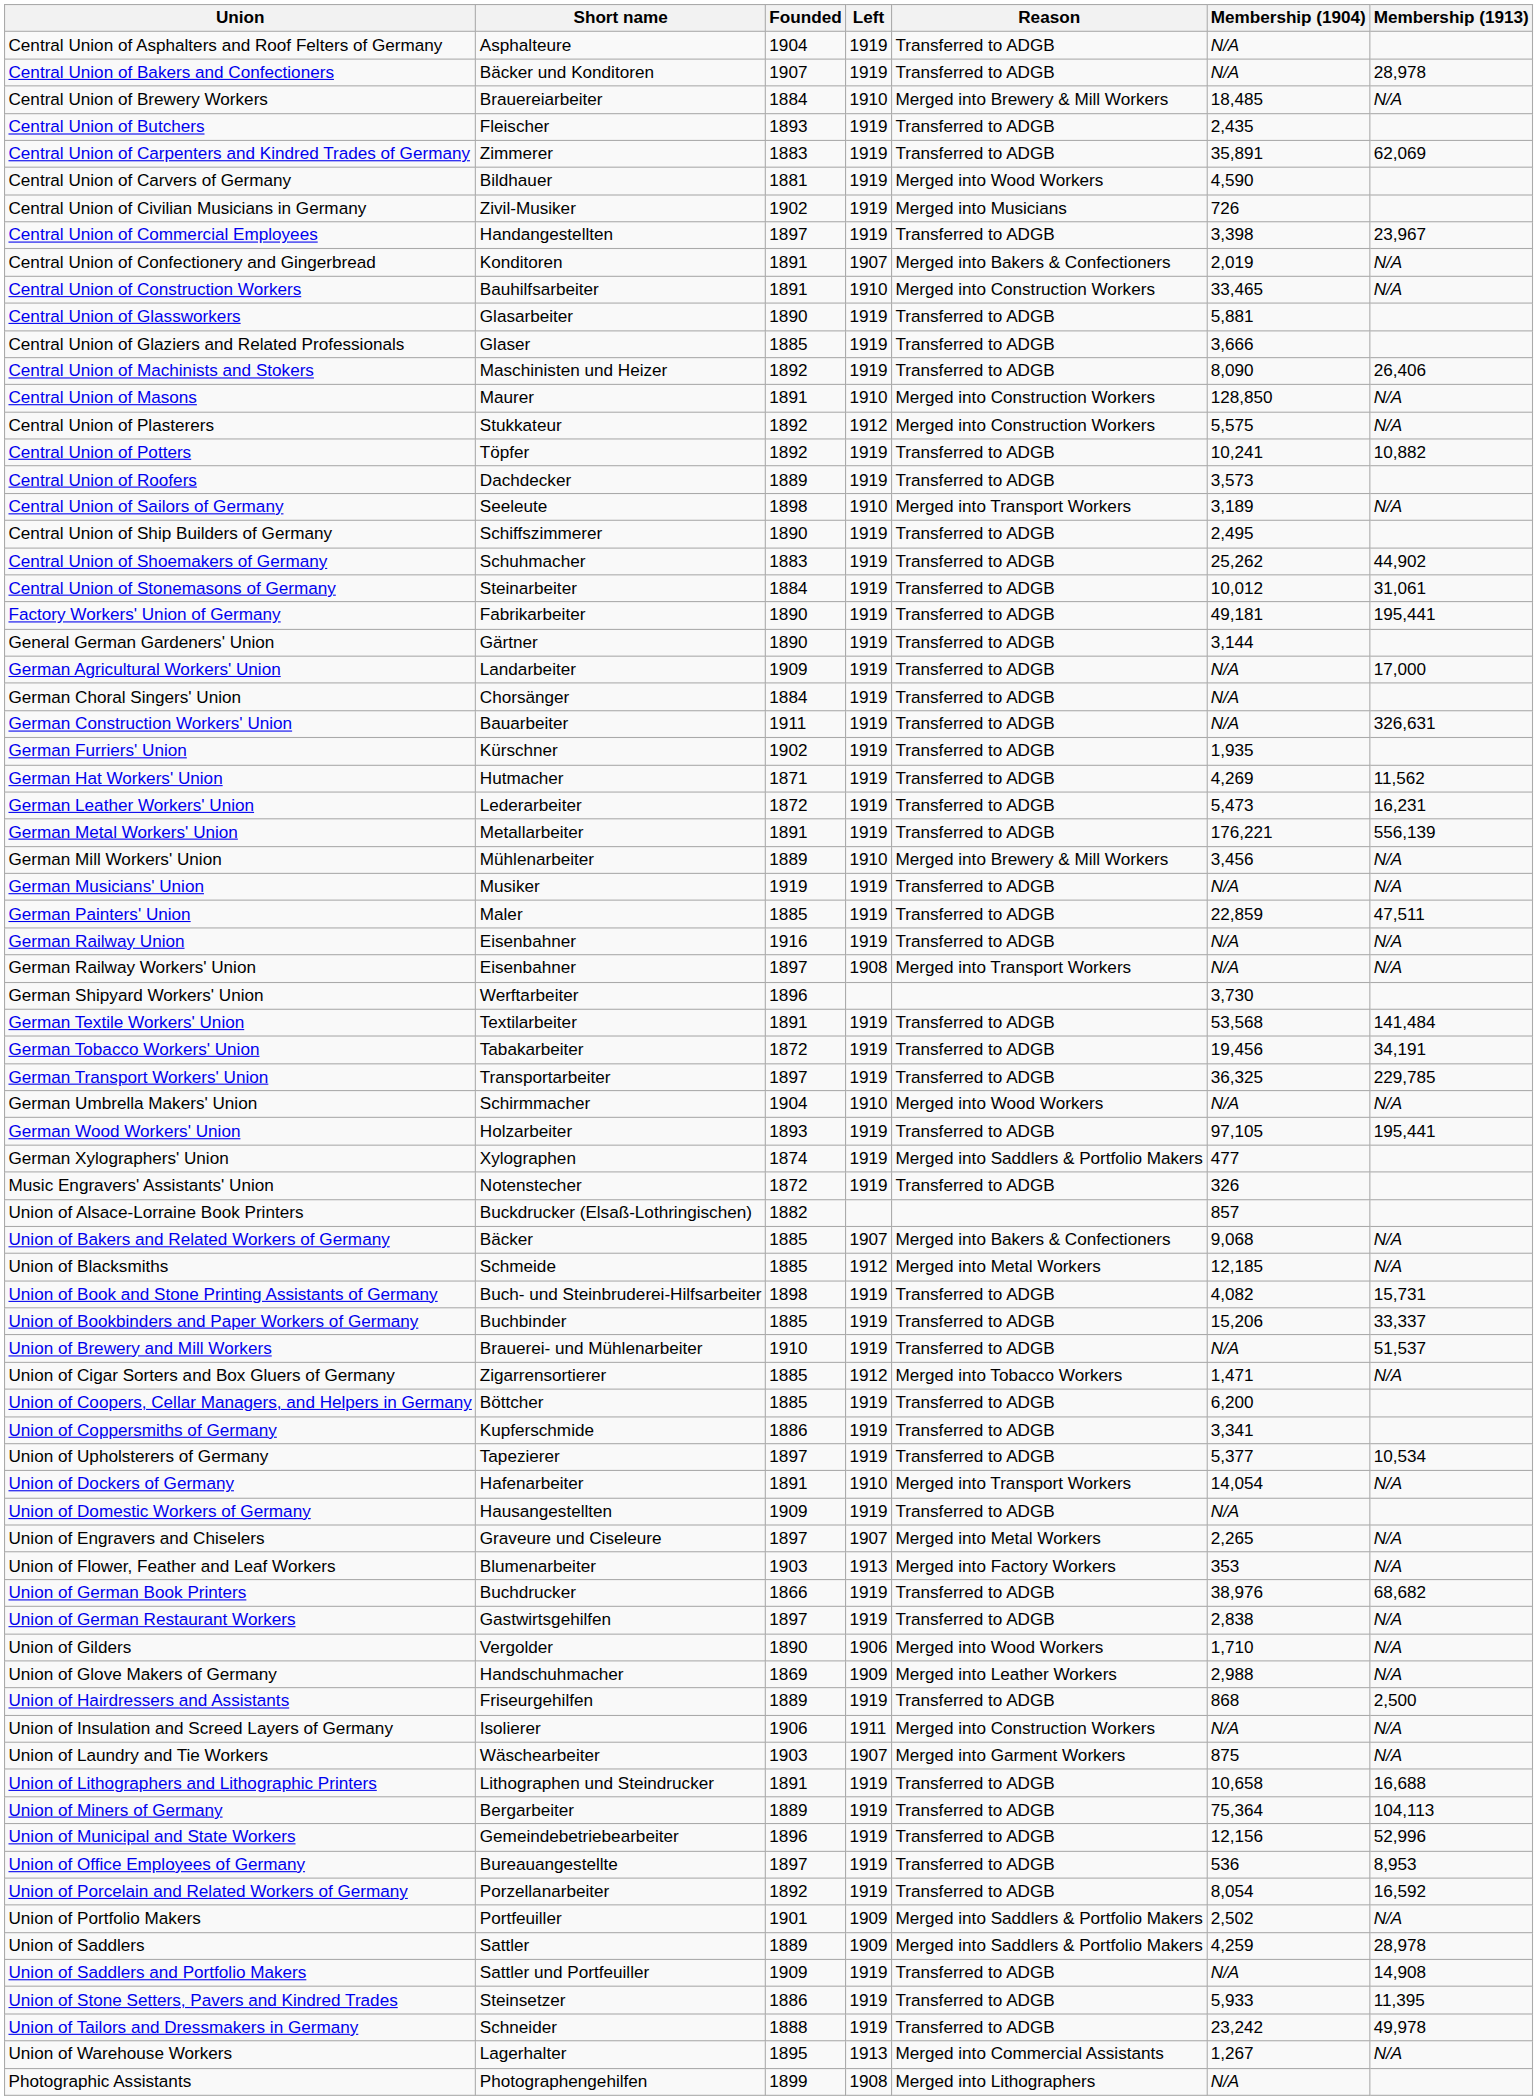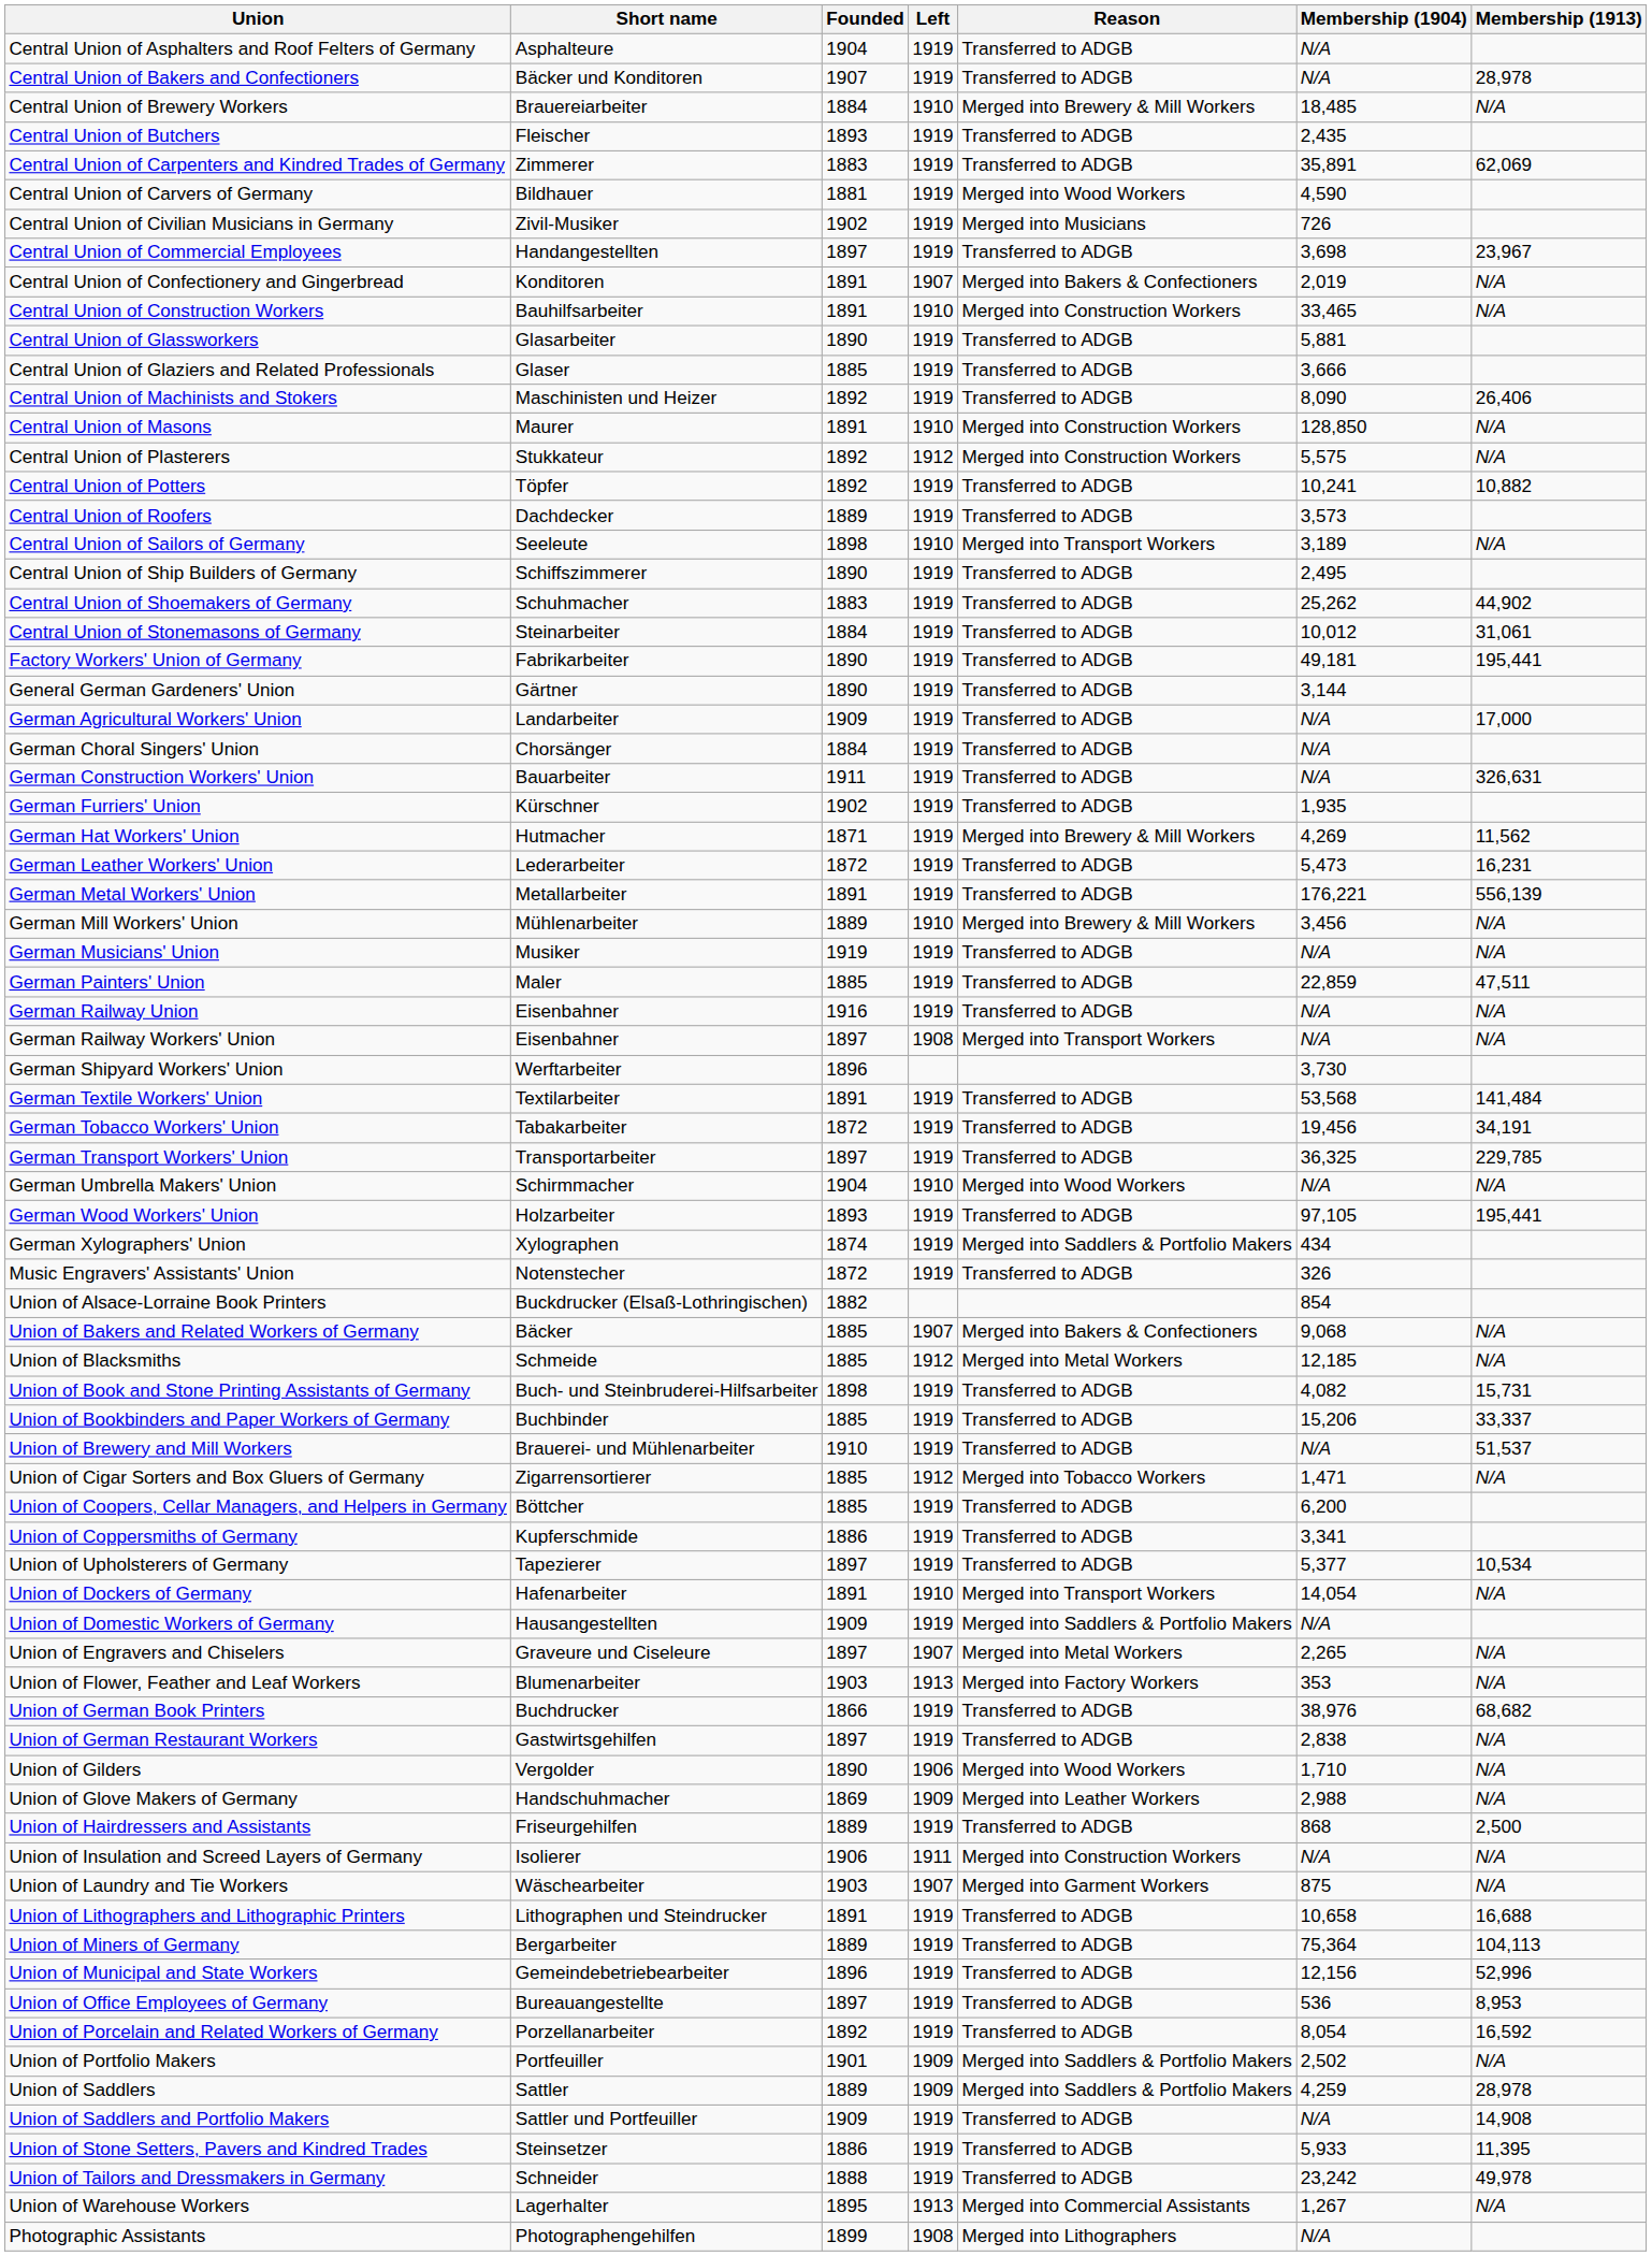Central Union of Commercial Employees | Membership (1904): 3,398 -> 3,698
German Hat Workers' Union | Reason: Transferred to ADGB -> Merged into Brewery & Mill Workers
German Xylographers' Union | Membership (1904): 477 -> 434
Union of Alsace-Lorraine Book Printers | Membership (1904): 857 -> 854
Union of Domestic Workers of Germany | Reason: Transferred to ADGB -> Merged into Saddlers & Portfolio Makers
